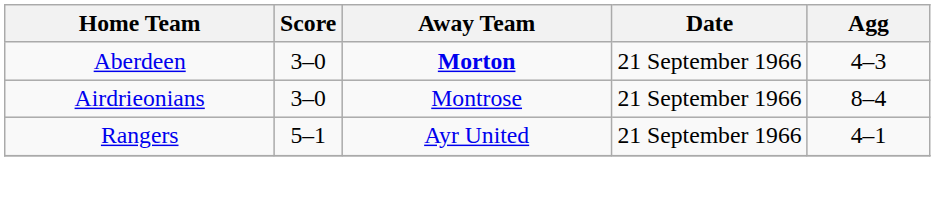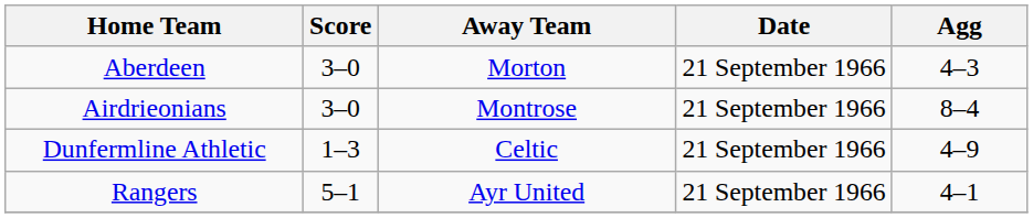Aberdeen | Away Team: bold -> normal
+ row: Dunfermline Athletic | 1–3 | Celtic | 21 September 1966 | 4–9
